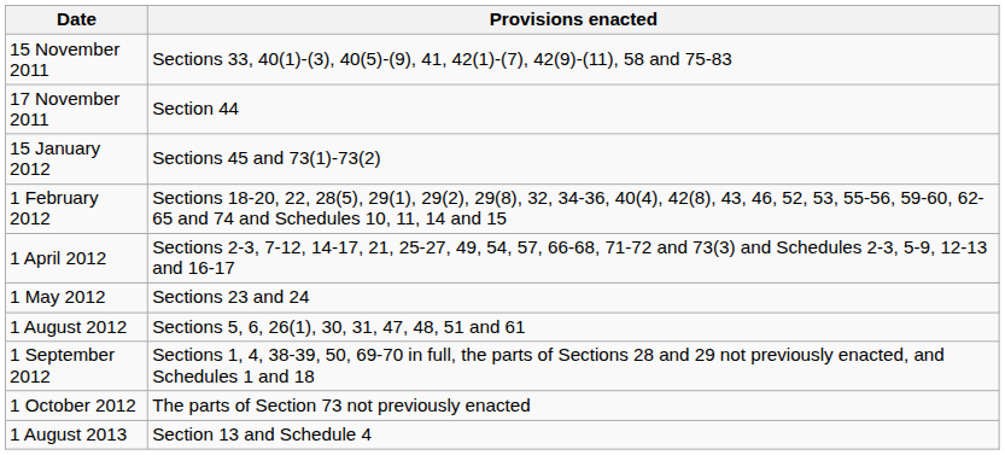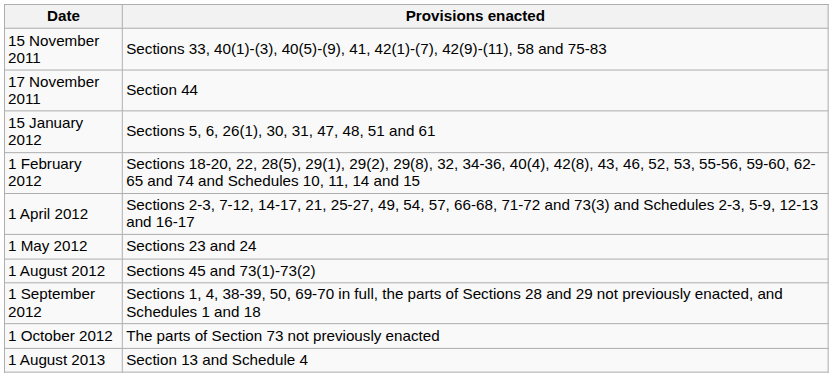15 January 2012 | Provisions enacted: Sections 45 and 73(1)-73(2) -> Sections 5, 6, 26(1), 30, 31, 47, 48, 51 and 61
1 August 2012 | Provisions enacted: Sections 5, 6, 26(1), 30, 31, 47, 48, 51 and 61 -> Sections 45 and 73(1)-73(2)
